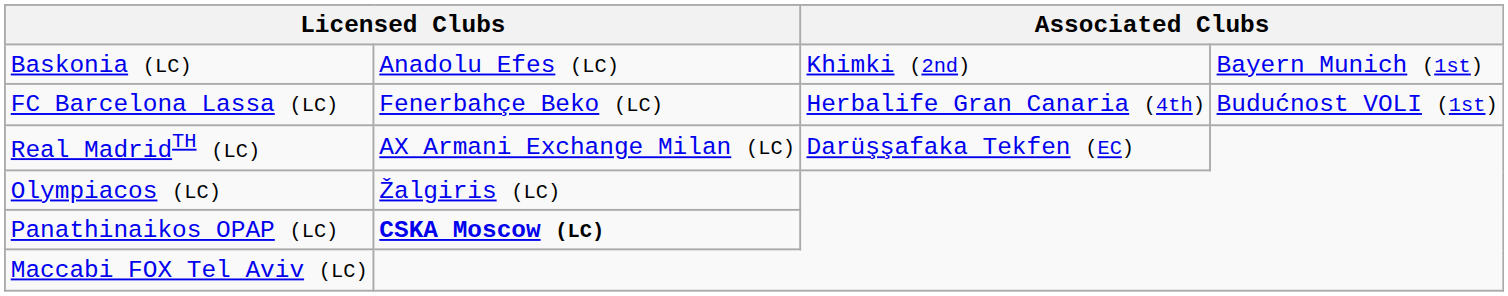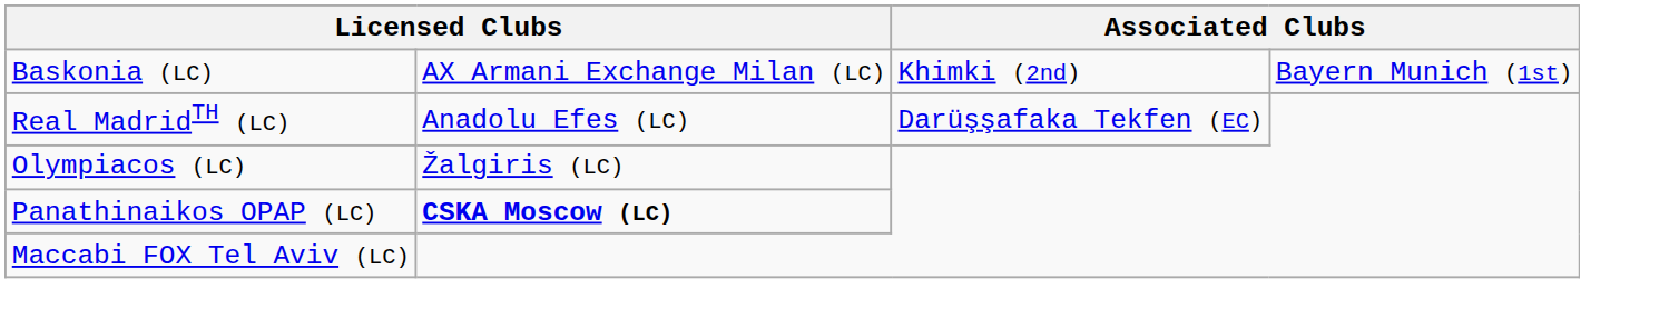Baskonia (LC) | column 2: Anadolu Efes (LC) -> AX Armani Exchange Milan (LC)
- row: FC Barcelona Lassa (LC) | Fenerbahçe Beko (LC) | Herbalife Gran Canaria (4th) | Budućnost VOLI (1st)
Real MadridTH (LC) | column 2: AX Armani Exchange Milan (LC) -> Anadolu Efes (LC)
